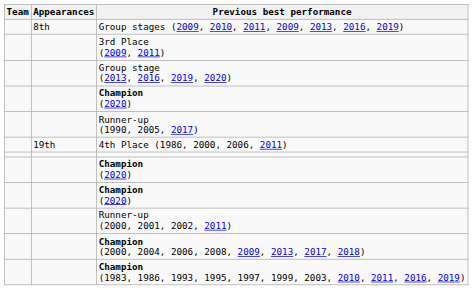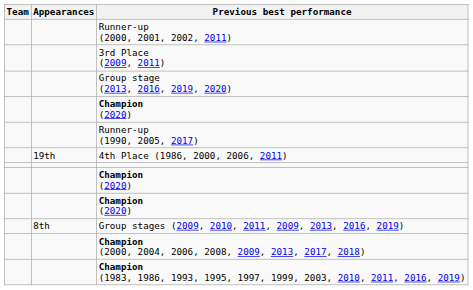rows swapped: Runner-up (2000, 2001, 2002, 2011) <-> Group stages (2009, 2010, 2011, 2009, 2013, 2016, 2019)
